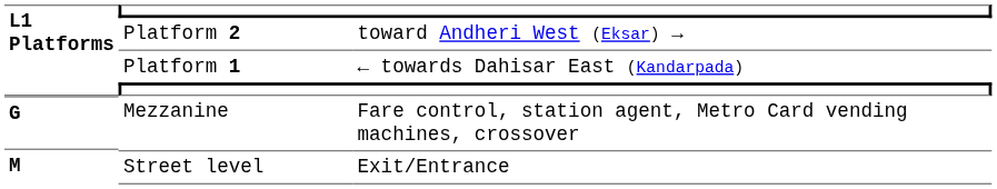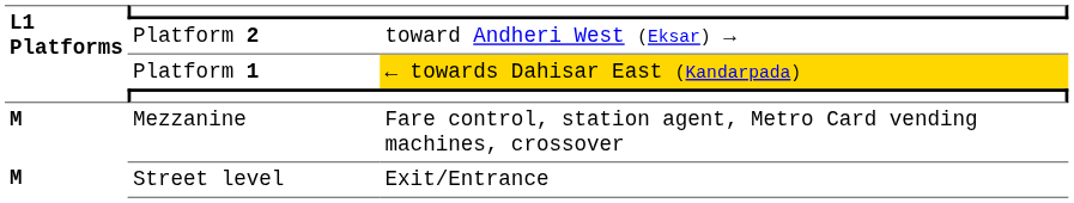Platform 1 | column 3: no background -> gold background
Mezzanine | L1 Platforms: G -> M
